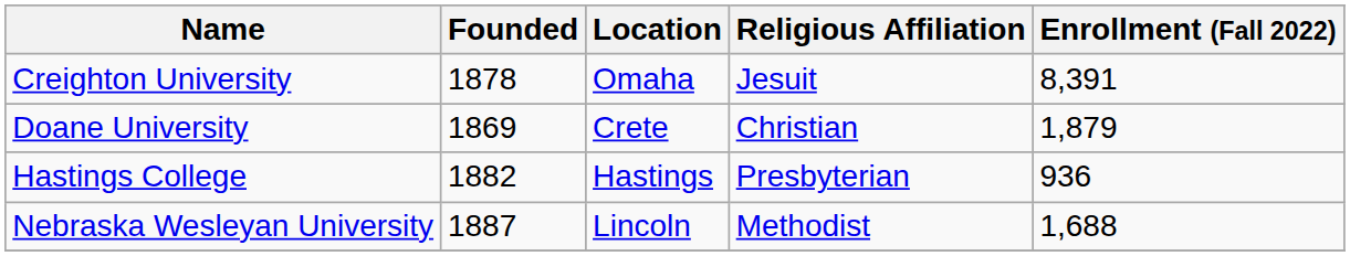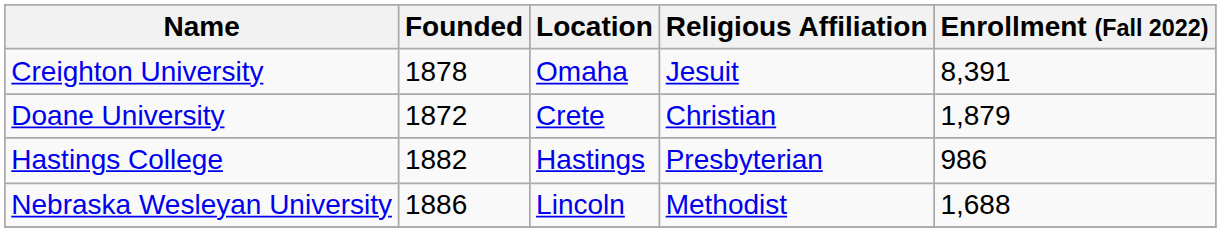Doane University | Founded: 1869 -> 1872
Hastings College | Enrollment (Fall 2022): 936 -> 986
Nebraska Wesleyan University | Founded: 1887 -> 1886
